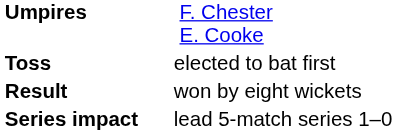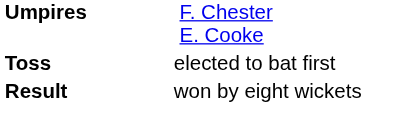- row: Series impact | lead 5-match series 1–0
